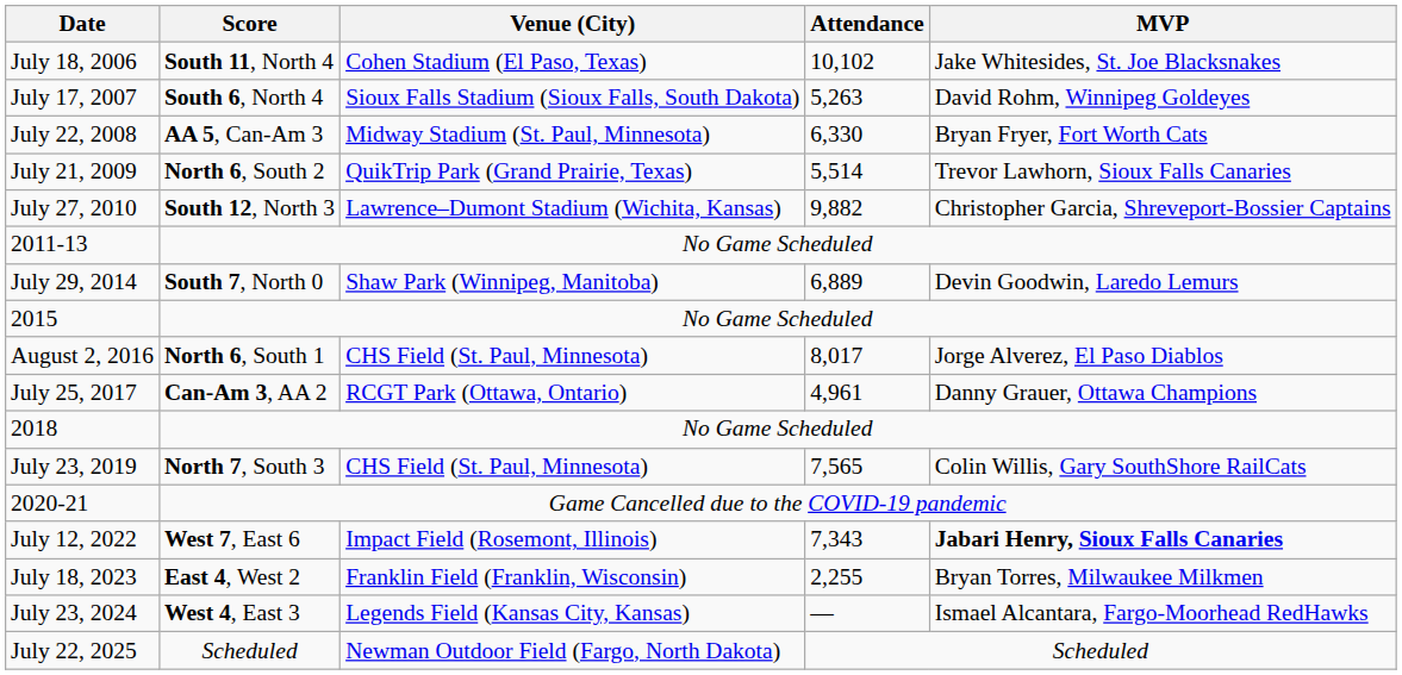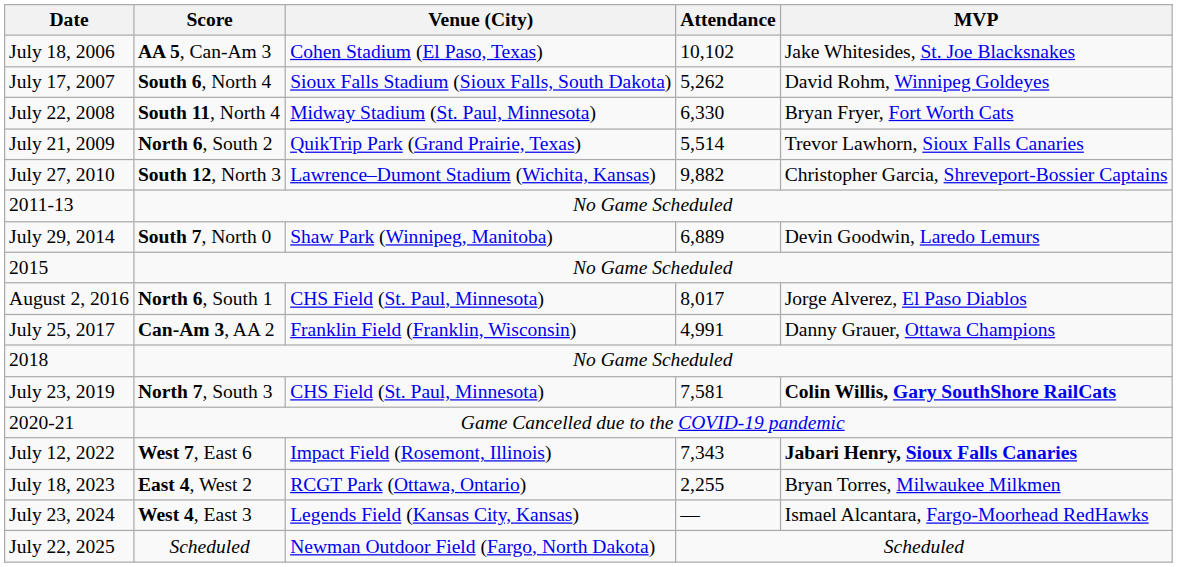July 18, 2006 | Score: South 11, North 4 -> AA 5, Can-Am 3
July 17, 2007 | Attendance: 5,263 -> 5,262
July 22, 2008 | Score: AA 5, Can-Am 3 -> South 11, North 4
July 25, 2017 | Venue (City): RCGT Park (Ottawa, Ontario) -> Franklin Field (Franklin, Wisconsin)
July 25, 2017 | Attendance: 4,961 -> 4,991
July 23, 2019 | Attendance: 7,565 -> 7,581
July 23, 2019 | MVP: normal -> bold
July 18, 2023 | Venue (City): Franklin Field (Franklin, Wisconsin) -> RCGT Park (Ottawa, Ontario)
